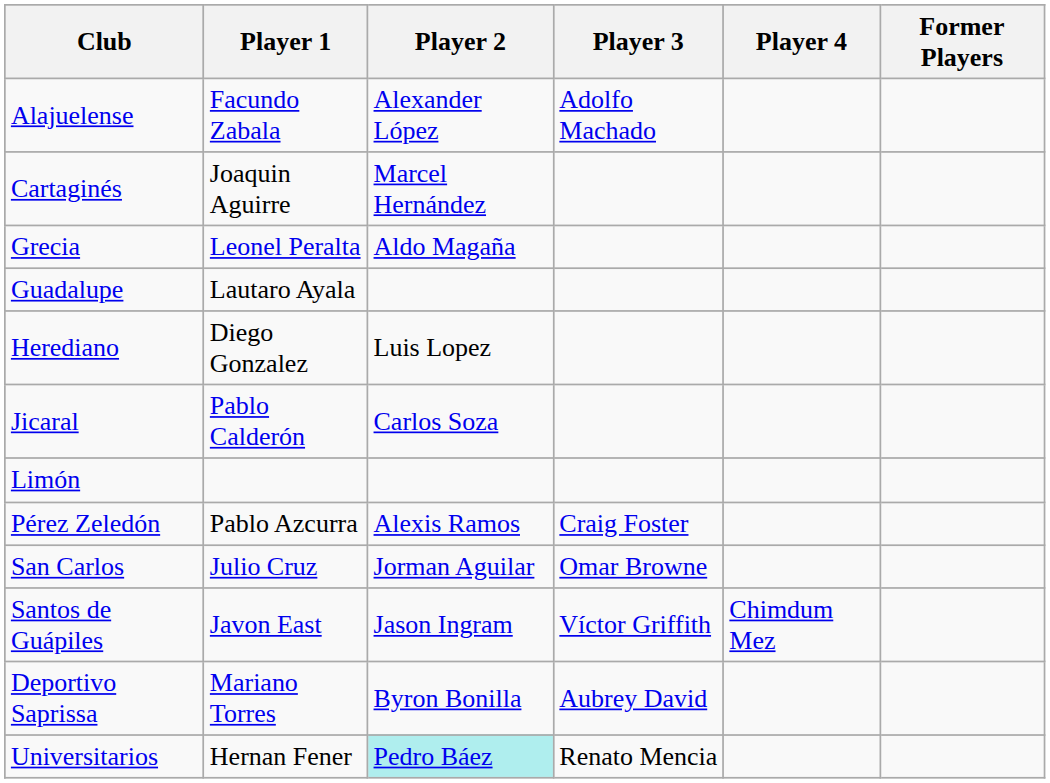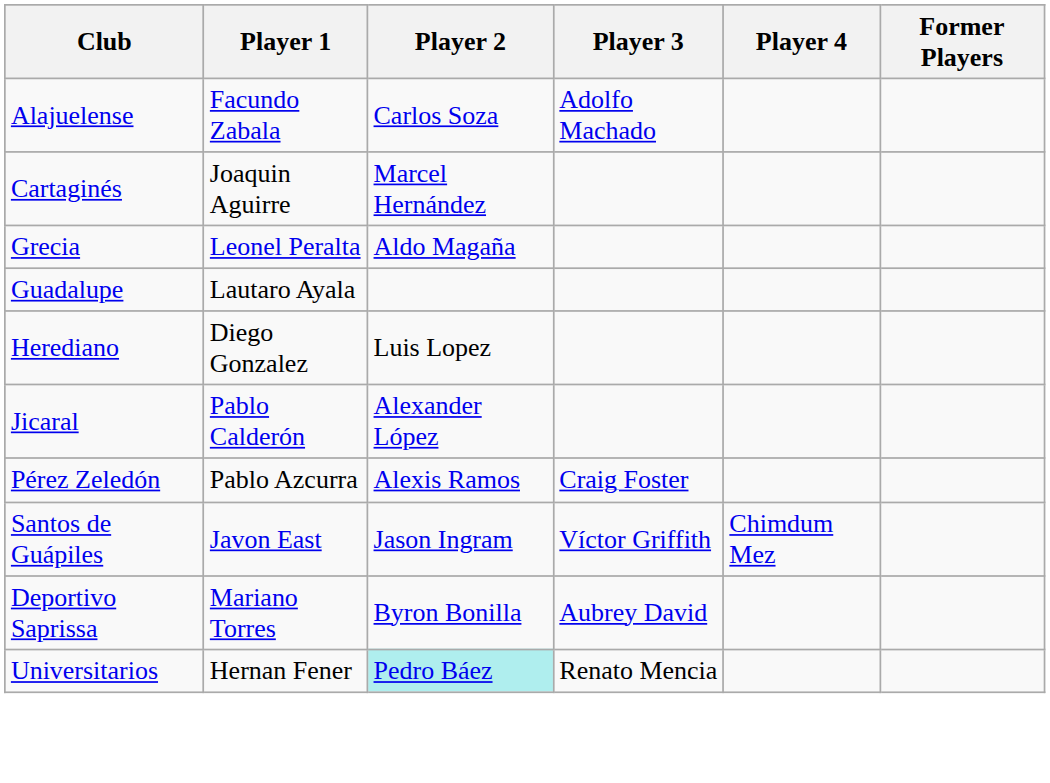Alajuelense | Player 2: Alexander López -> Carlos Soza
Jicaral | Player 2: Carlos Soza -> Alexander López
- row: Limón
- row: San Carlos | Julio Cruz | Jorman Aguilar | Omar Browne
